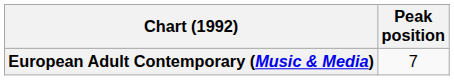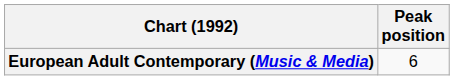European Adult Contemporary (Music & Media) | Peak position: 7 -> 6
